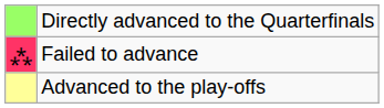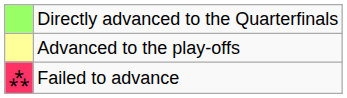rows swapped: Advanced to the play-offs <-> Failed to advance
